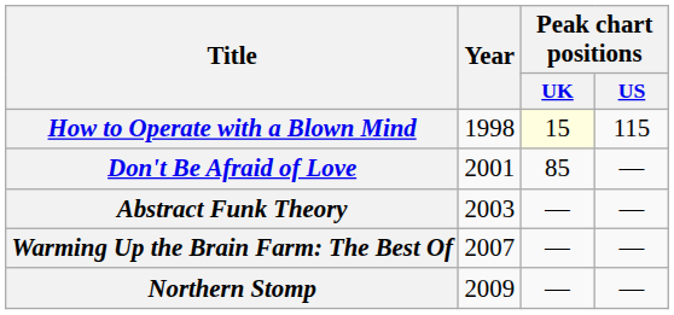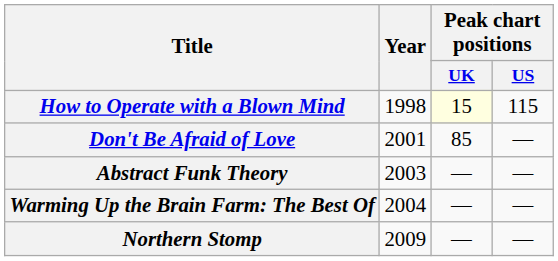Warming Up the Brain Farm: The Best Of | Year: 2007 -> 2004
